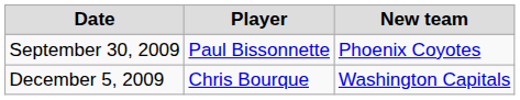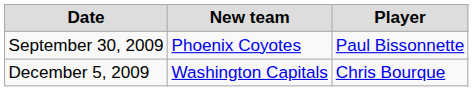columns swapped: Player <-> New team
